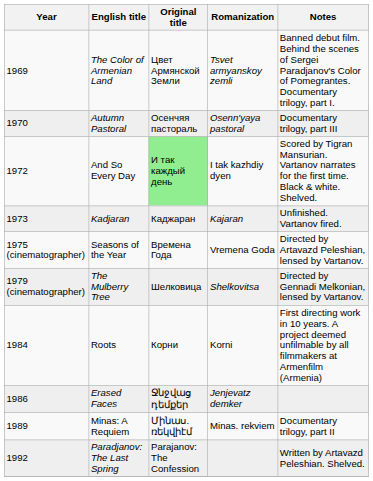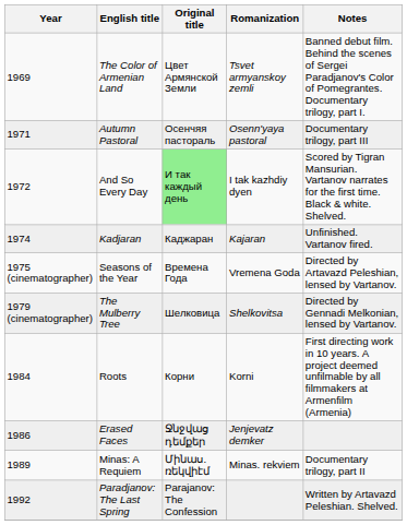Autumn Pastoral | Year: 1970 -> 1971
Kadjaran | Year: 1973 -> 1974
